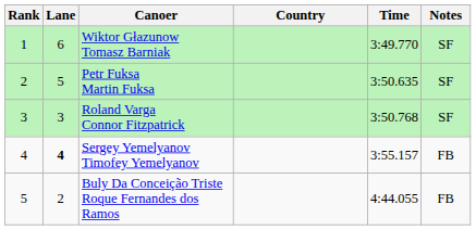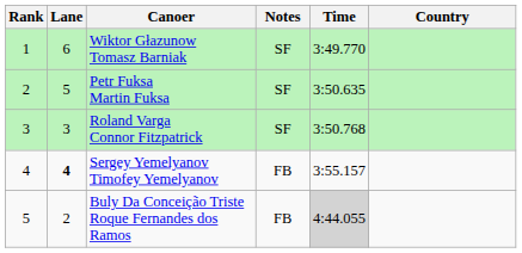columns swapped: Country <-> Notes
Buly Da Conceição Triste Roque Fernandes dos Ramos | Time: no background -> lightgrey background
